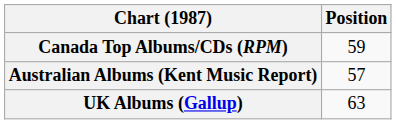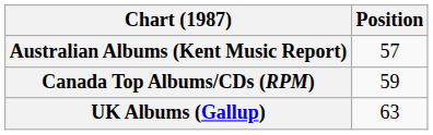rows swapped: Australian Albums (Kent Music Report) <-> Canada Top Albums/CDs (RPM)
